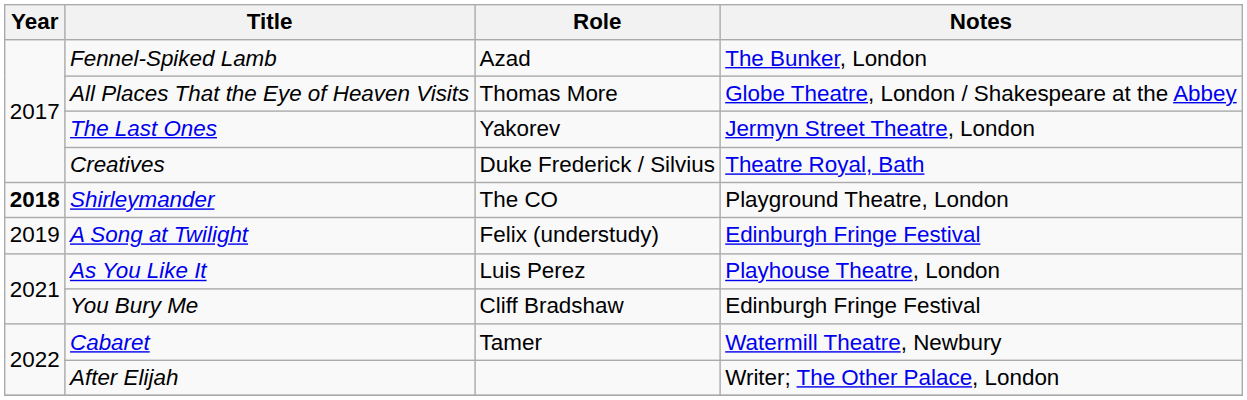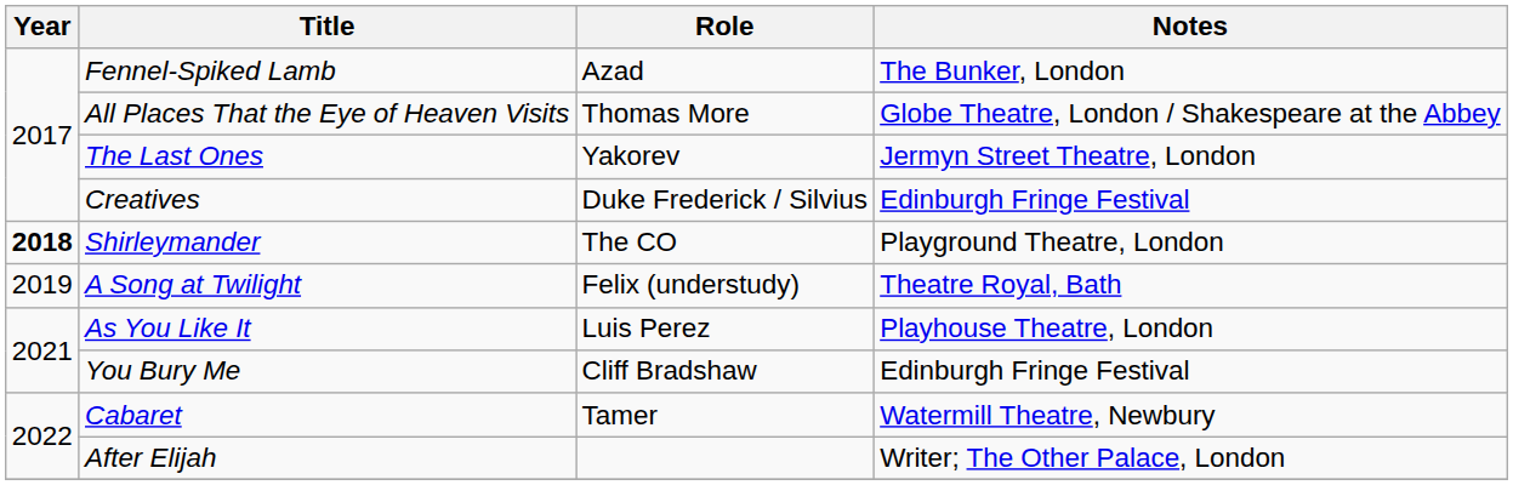Creatives | Notes: Theatre Royal, Bath -> Edinburgh Fringe Festival
A Song at Twilight | Notes: Edinburgh Fringe Festival -> Theatre Royal, Bath
